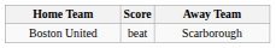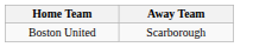- column: Score | beat
